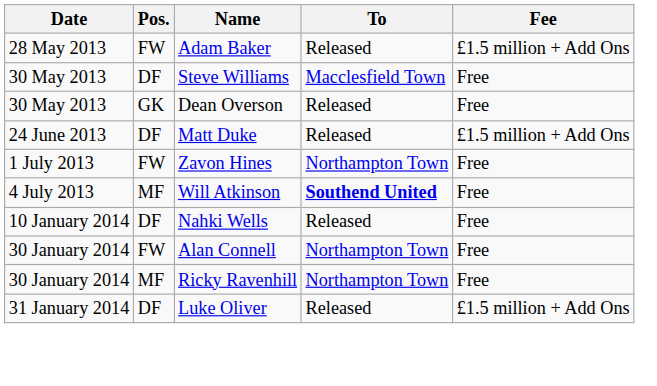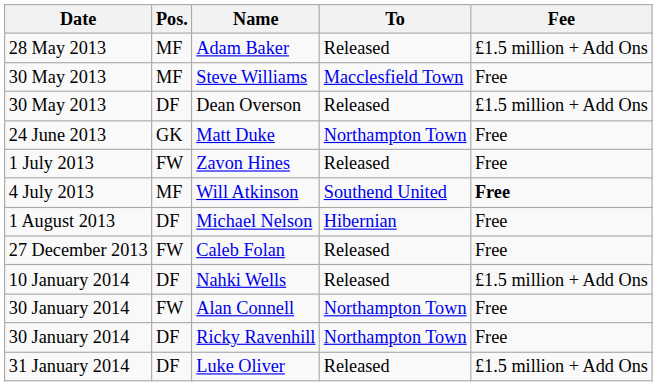Adam Baker | Pos.: FW -> MF
Steve Williams | Pos.: DF -> MF
Dean Overson | Pos.: GK -> DF
Dean Overson | Fee: Free -> £1.5 million + Add Ons
Matt Duke | Pos.: DF -> GK
Matt Duke | To: Released -> Northampton Town
Matt Duke | Fee: £1.5 million + Add Ons -> Free
Zavon Hines | To: Northampton Town -> Released
Will Atkinson | To: bold -> normal
Will Atkinson | Fee: normal -> bold
+ row: 1 August 2013 | DF | Michael Nelson | Hibernian | Free
+ row: 27 December 2013 | FW | Caleb Folan | Released | Free
Nahki Wells | Fee: Free -> £1.5 million + Add Ons
Ricky Ravenhill | Pos.: MF -> DF
